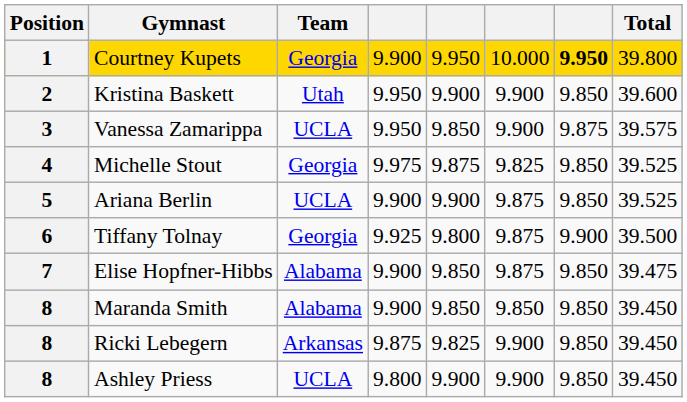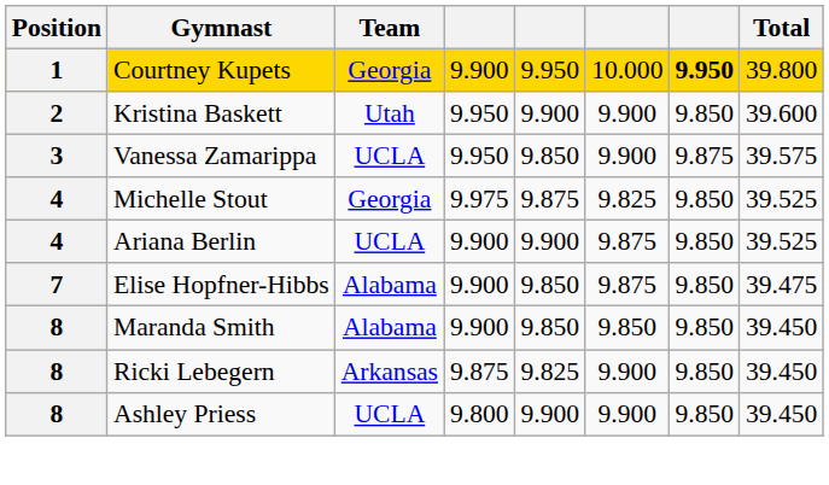Ariana Berlin | Position: 5 -> 4
- row: 6 | Tiffany Tolnay | Georgia | 9.925 | 9.800 | 9.875 | 9.900 | 39.500
